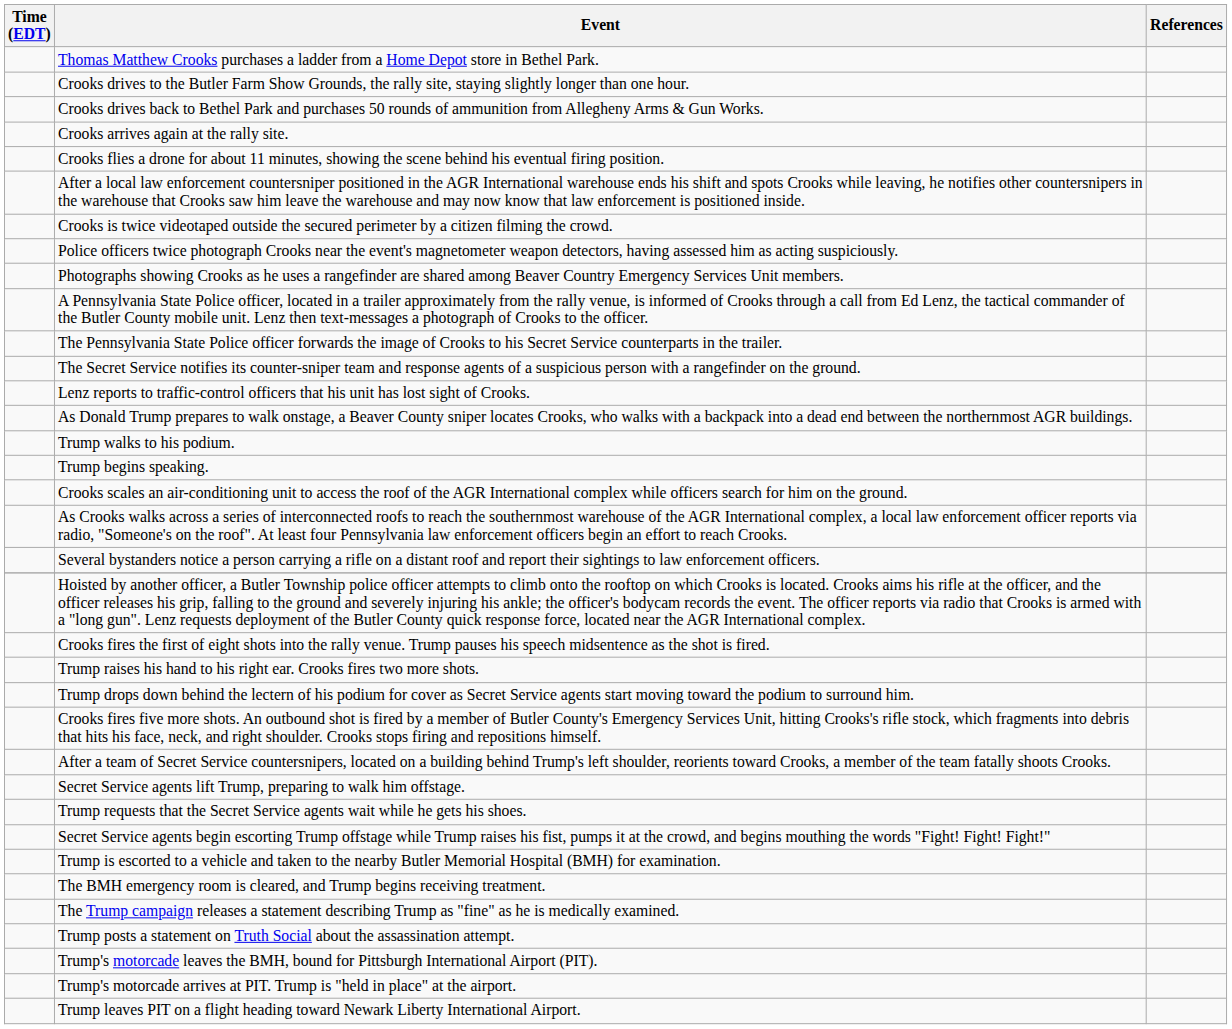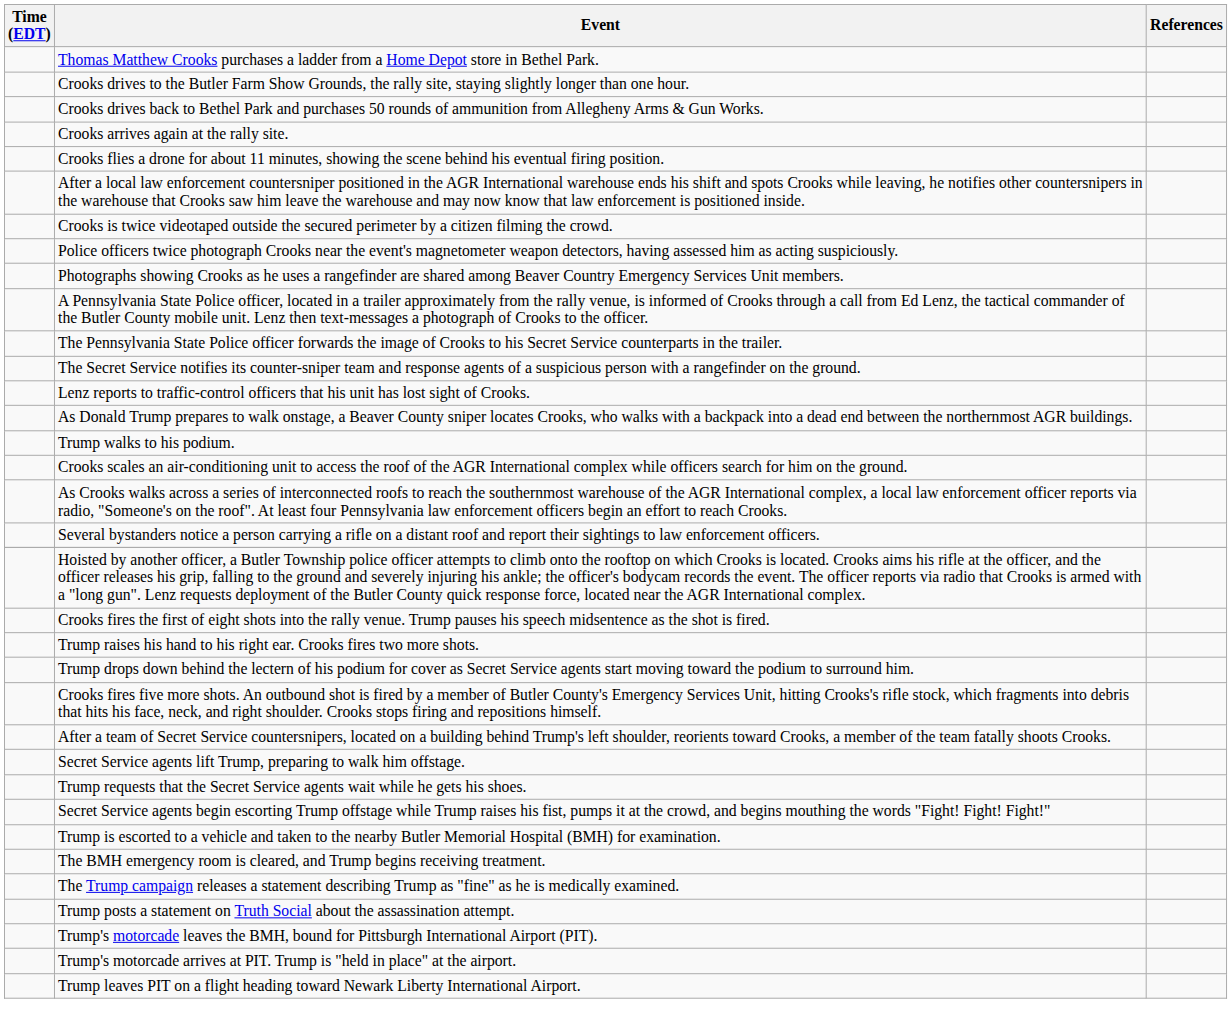- row: Trump begins speaking.
